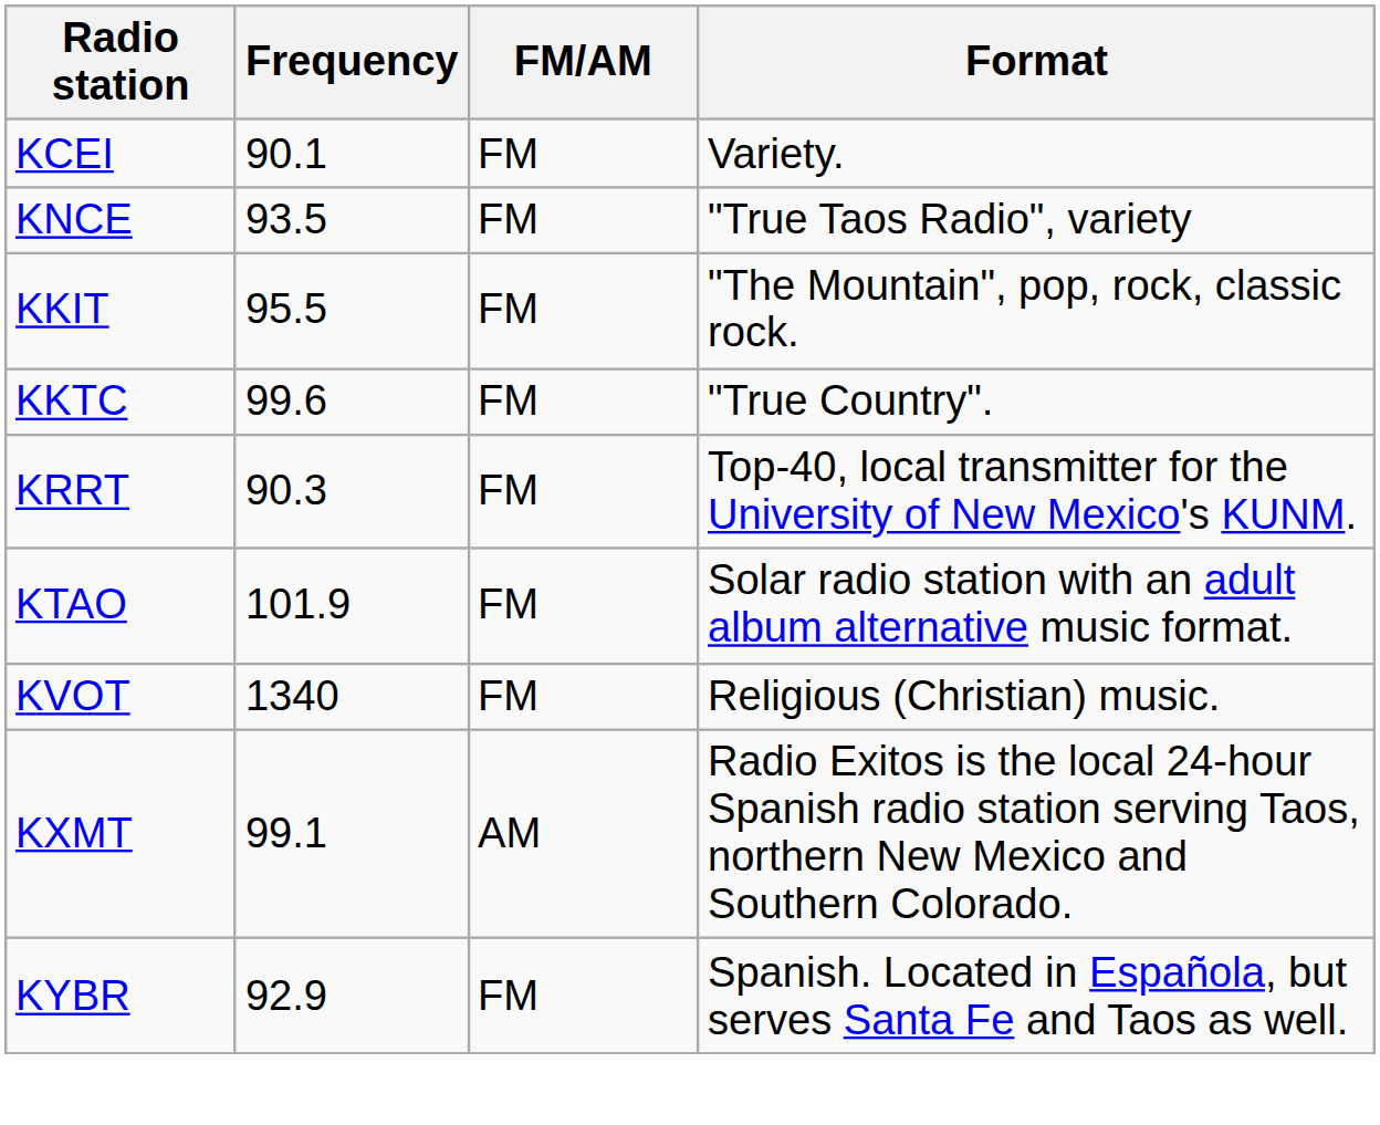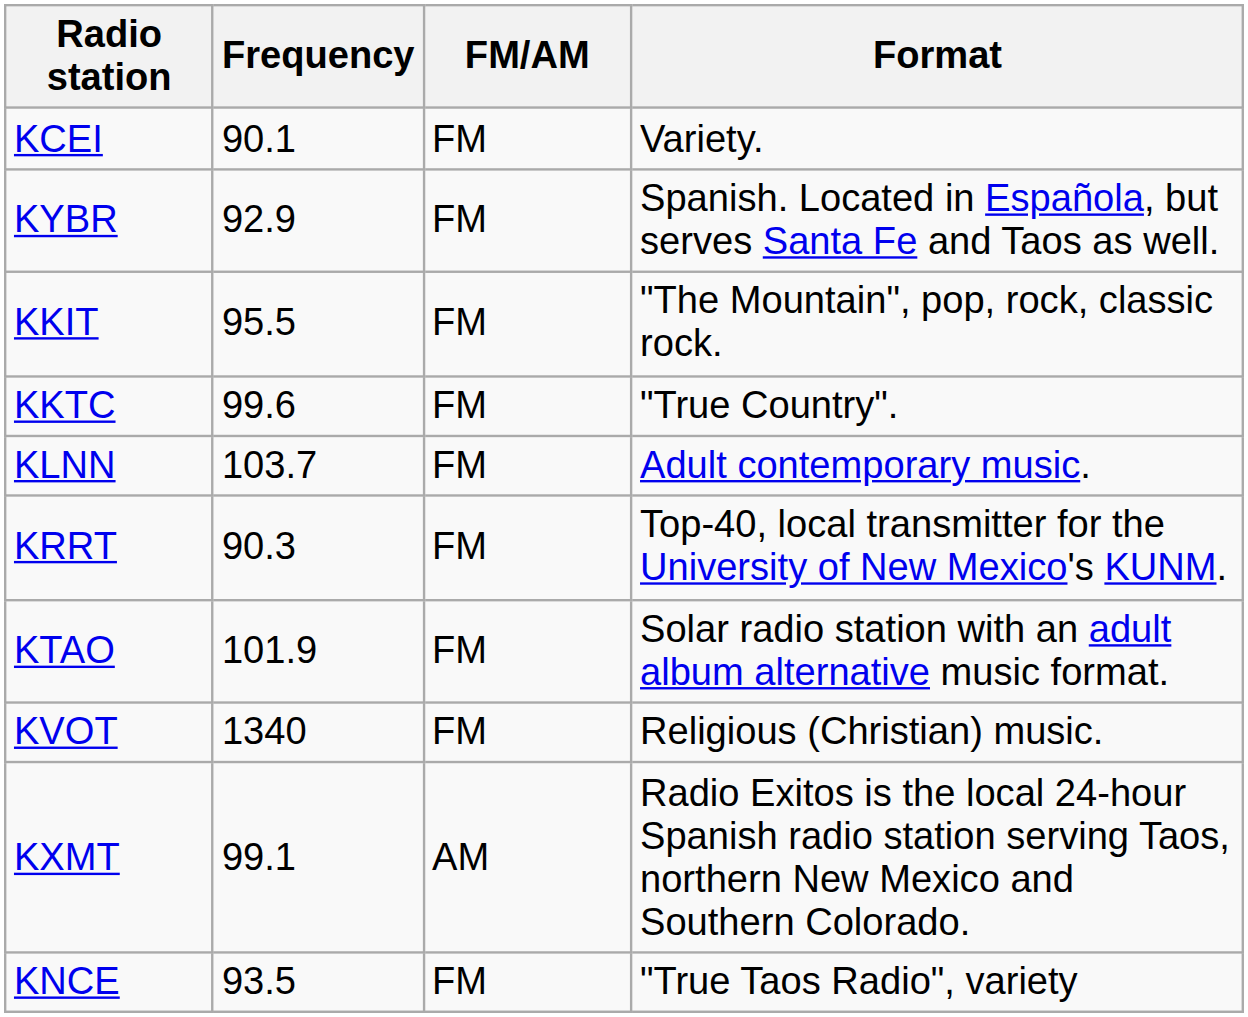rows swapped: KNCE <-> KYBR
+ row: KLNN | 103.7 | FM | Adult contemporary music.
